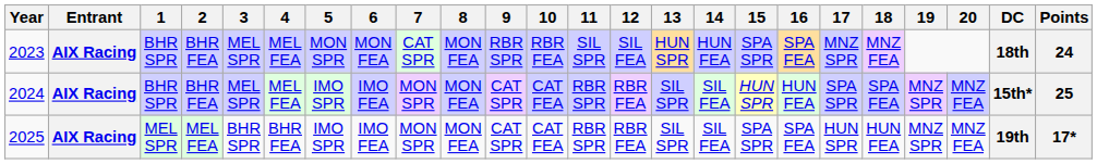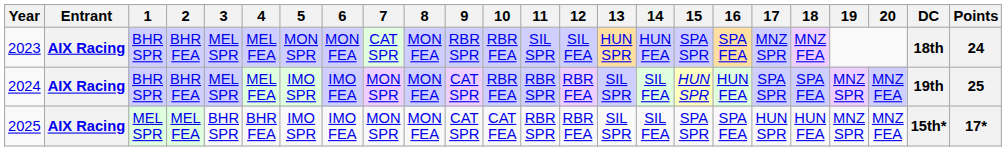2024 | 10: CAT FEA -> RBR FEA
2024 | DC: 15th* -> 19th
2025 | DC: 19th -> 15th*
